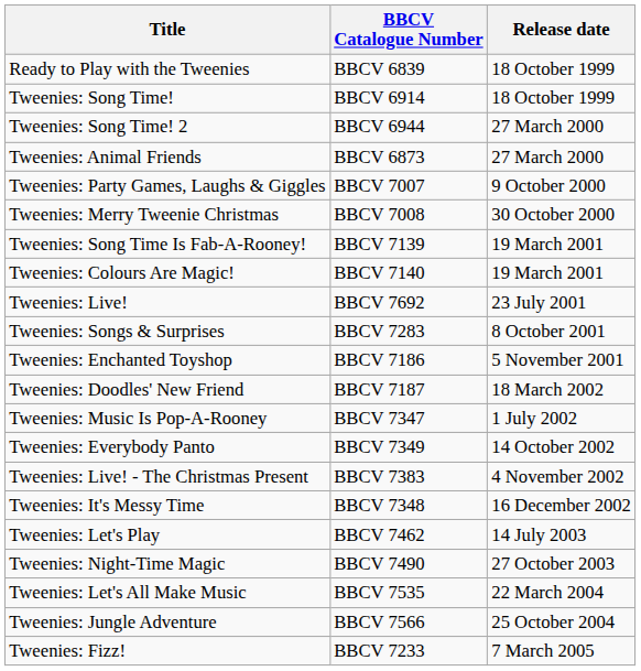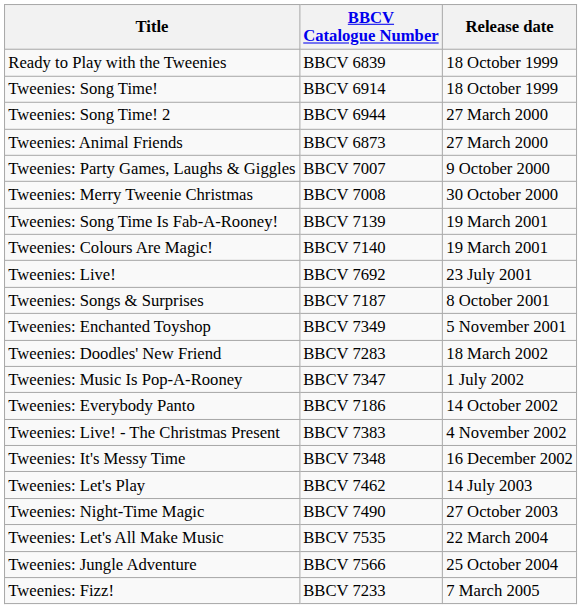Tweenies: Songs & Surprises | BBCV Catalogue Number: BBCV 7283 -> BBCV 7187
Tweenies: Enchanted Toyshop | BBCV Catalogue Number: BBCV 7186 -> BBCV 7349
Tweenies: Doodles' New Friend | BBCV Catalogue Number: BBCV 7187 -> BBCV 7283
Tweenies: Everybody Panto | BBCV Catalogue Number: BBCV 7349 -> BBCV 7186
